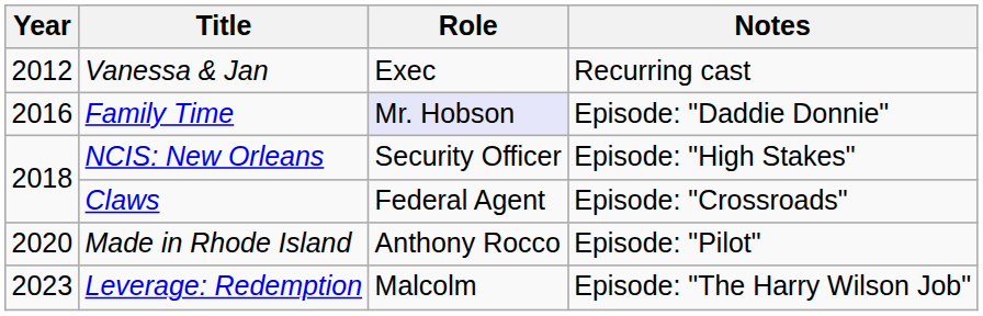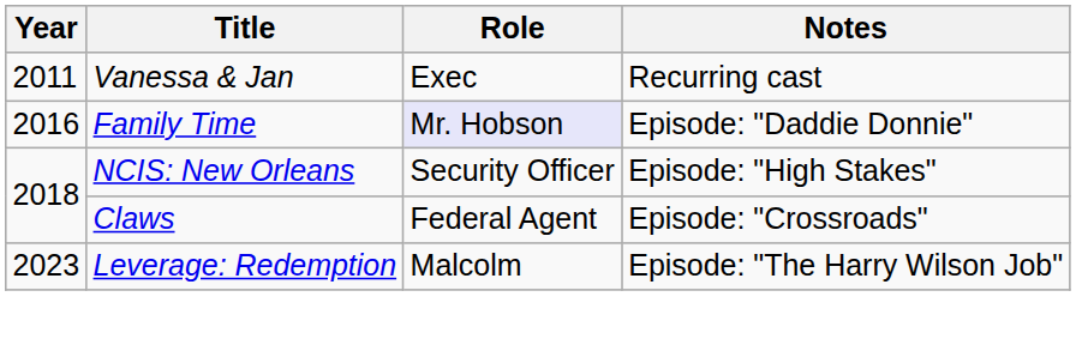Vanessa & Jan | Year: 2012 -> 2011
- row: 2020 | Made in Rhode Island | Anthony Rocco | Episode: "Pilot"
